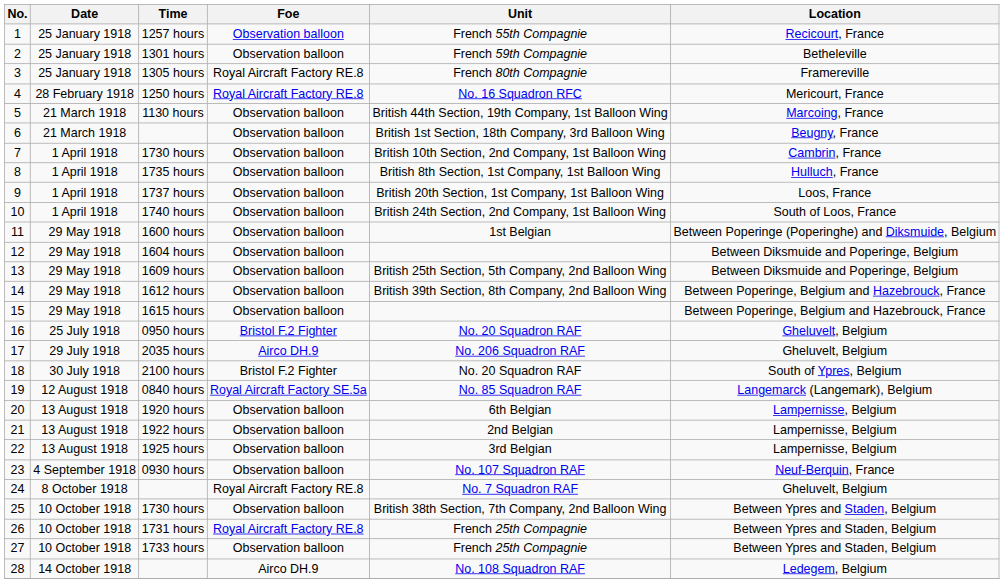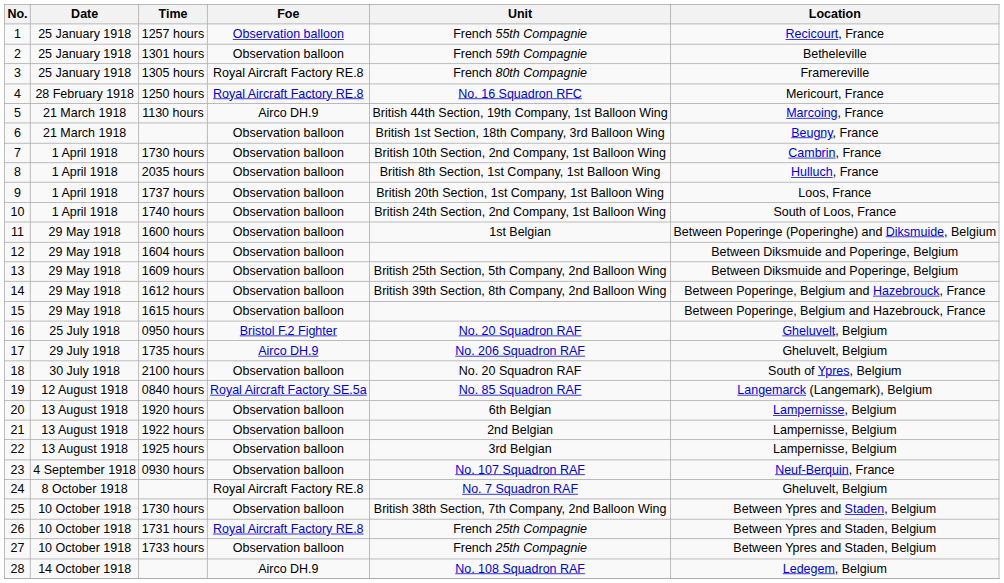5 | Foe: Observation balloon -> Airco DH.9
8 | Time: 1735 hours -> 2035 hours
17 | Time: 2035 hours -> 1735 hours
18 | Foe: Bristol F.2 Fighter -> Observation balloon
